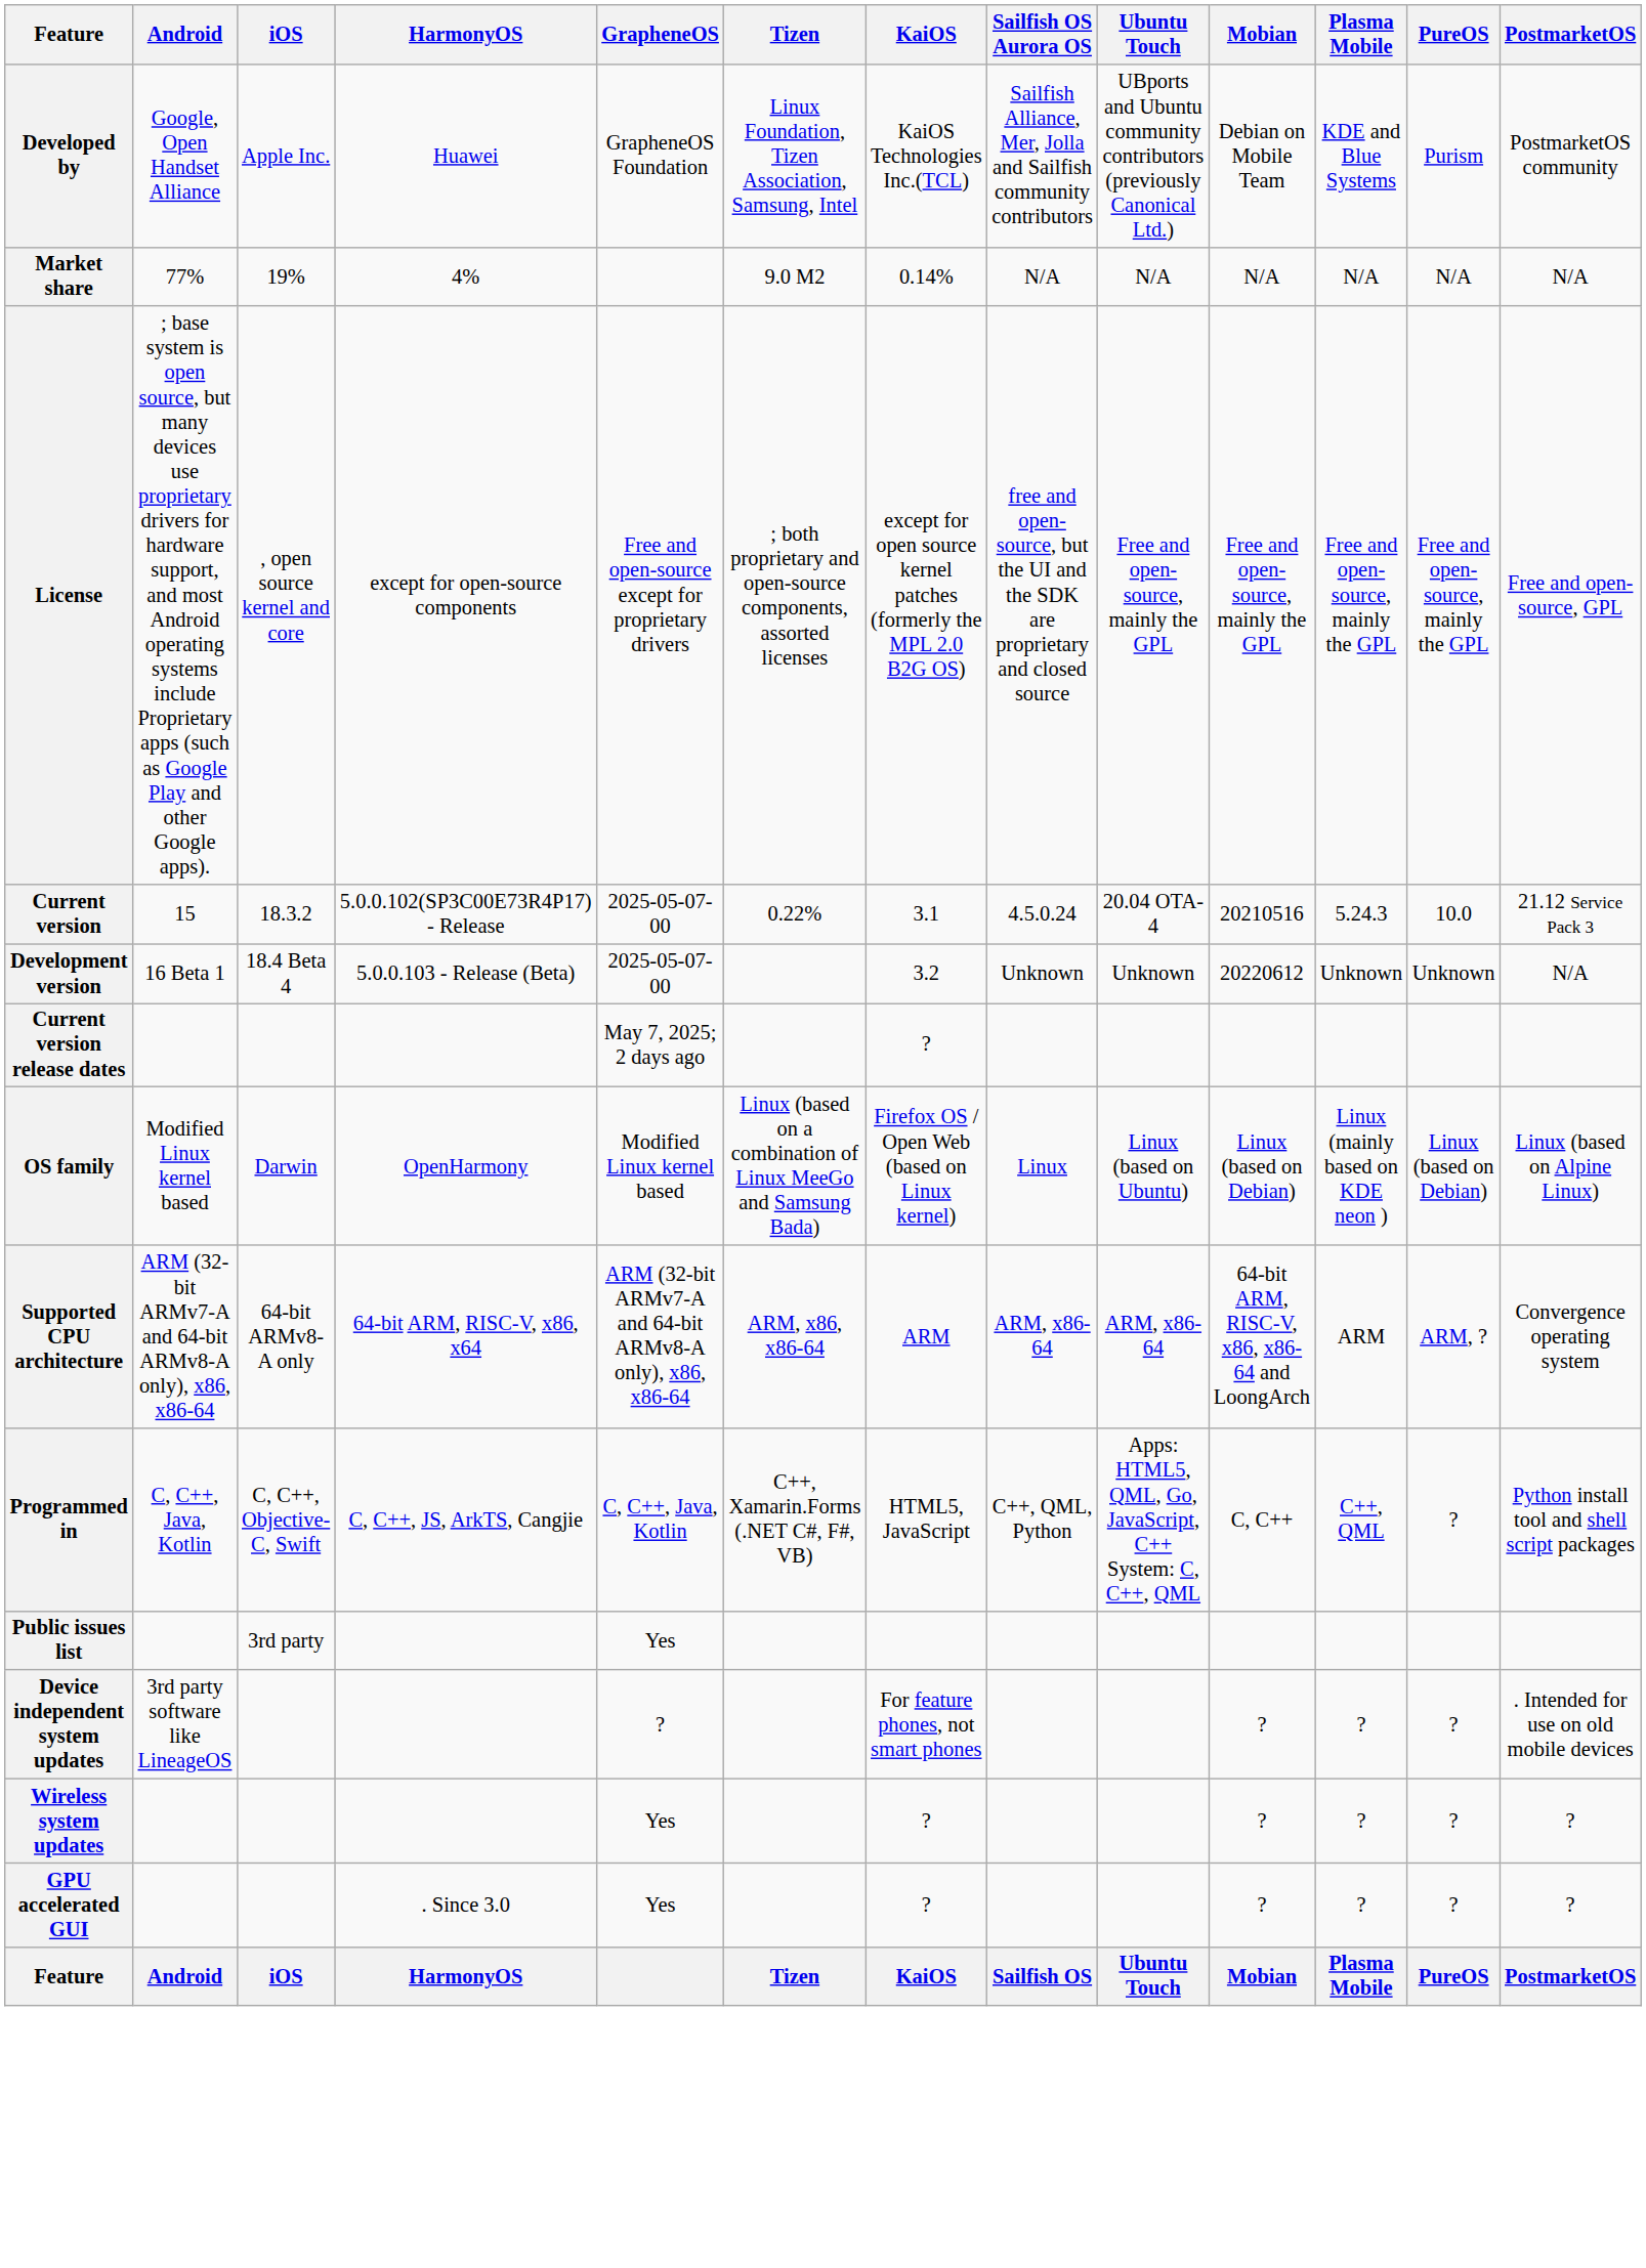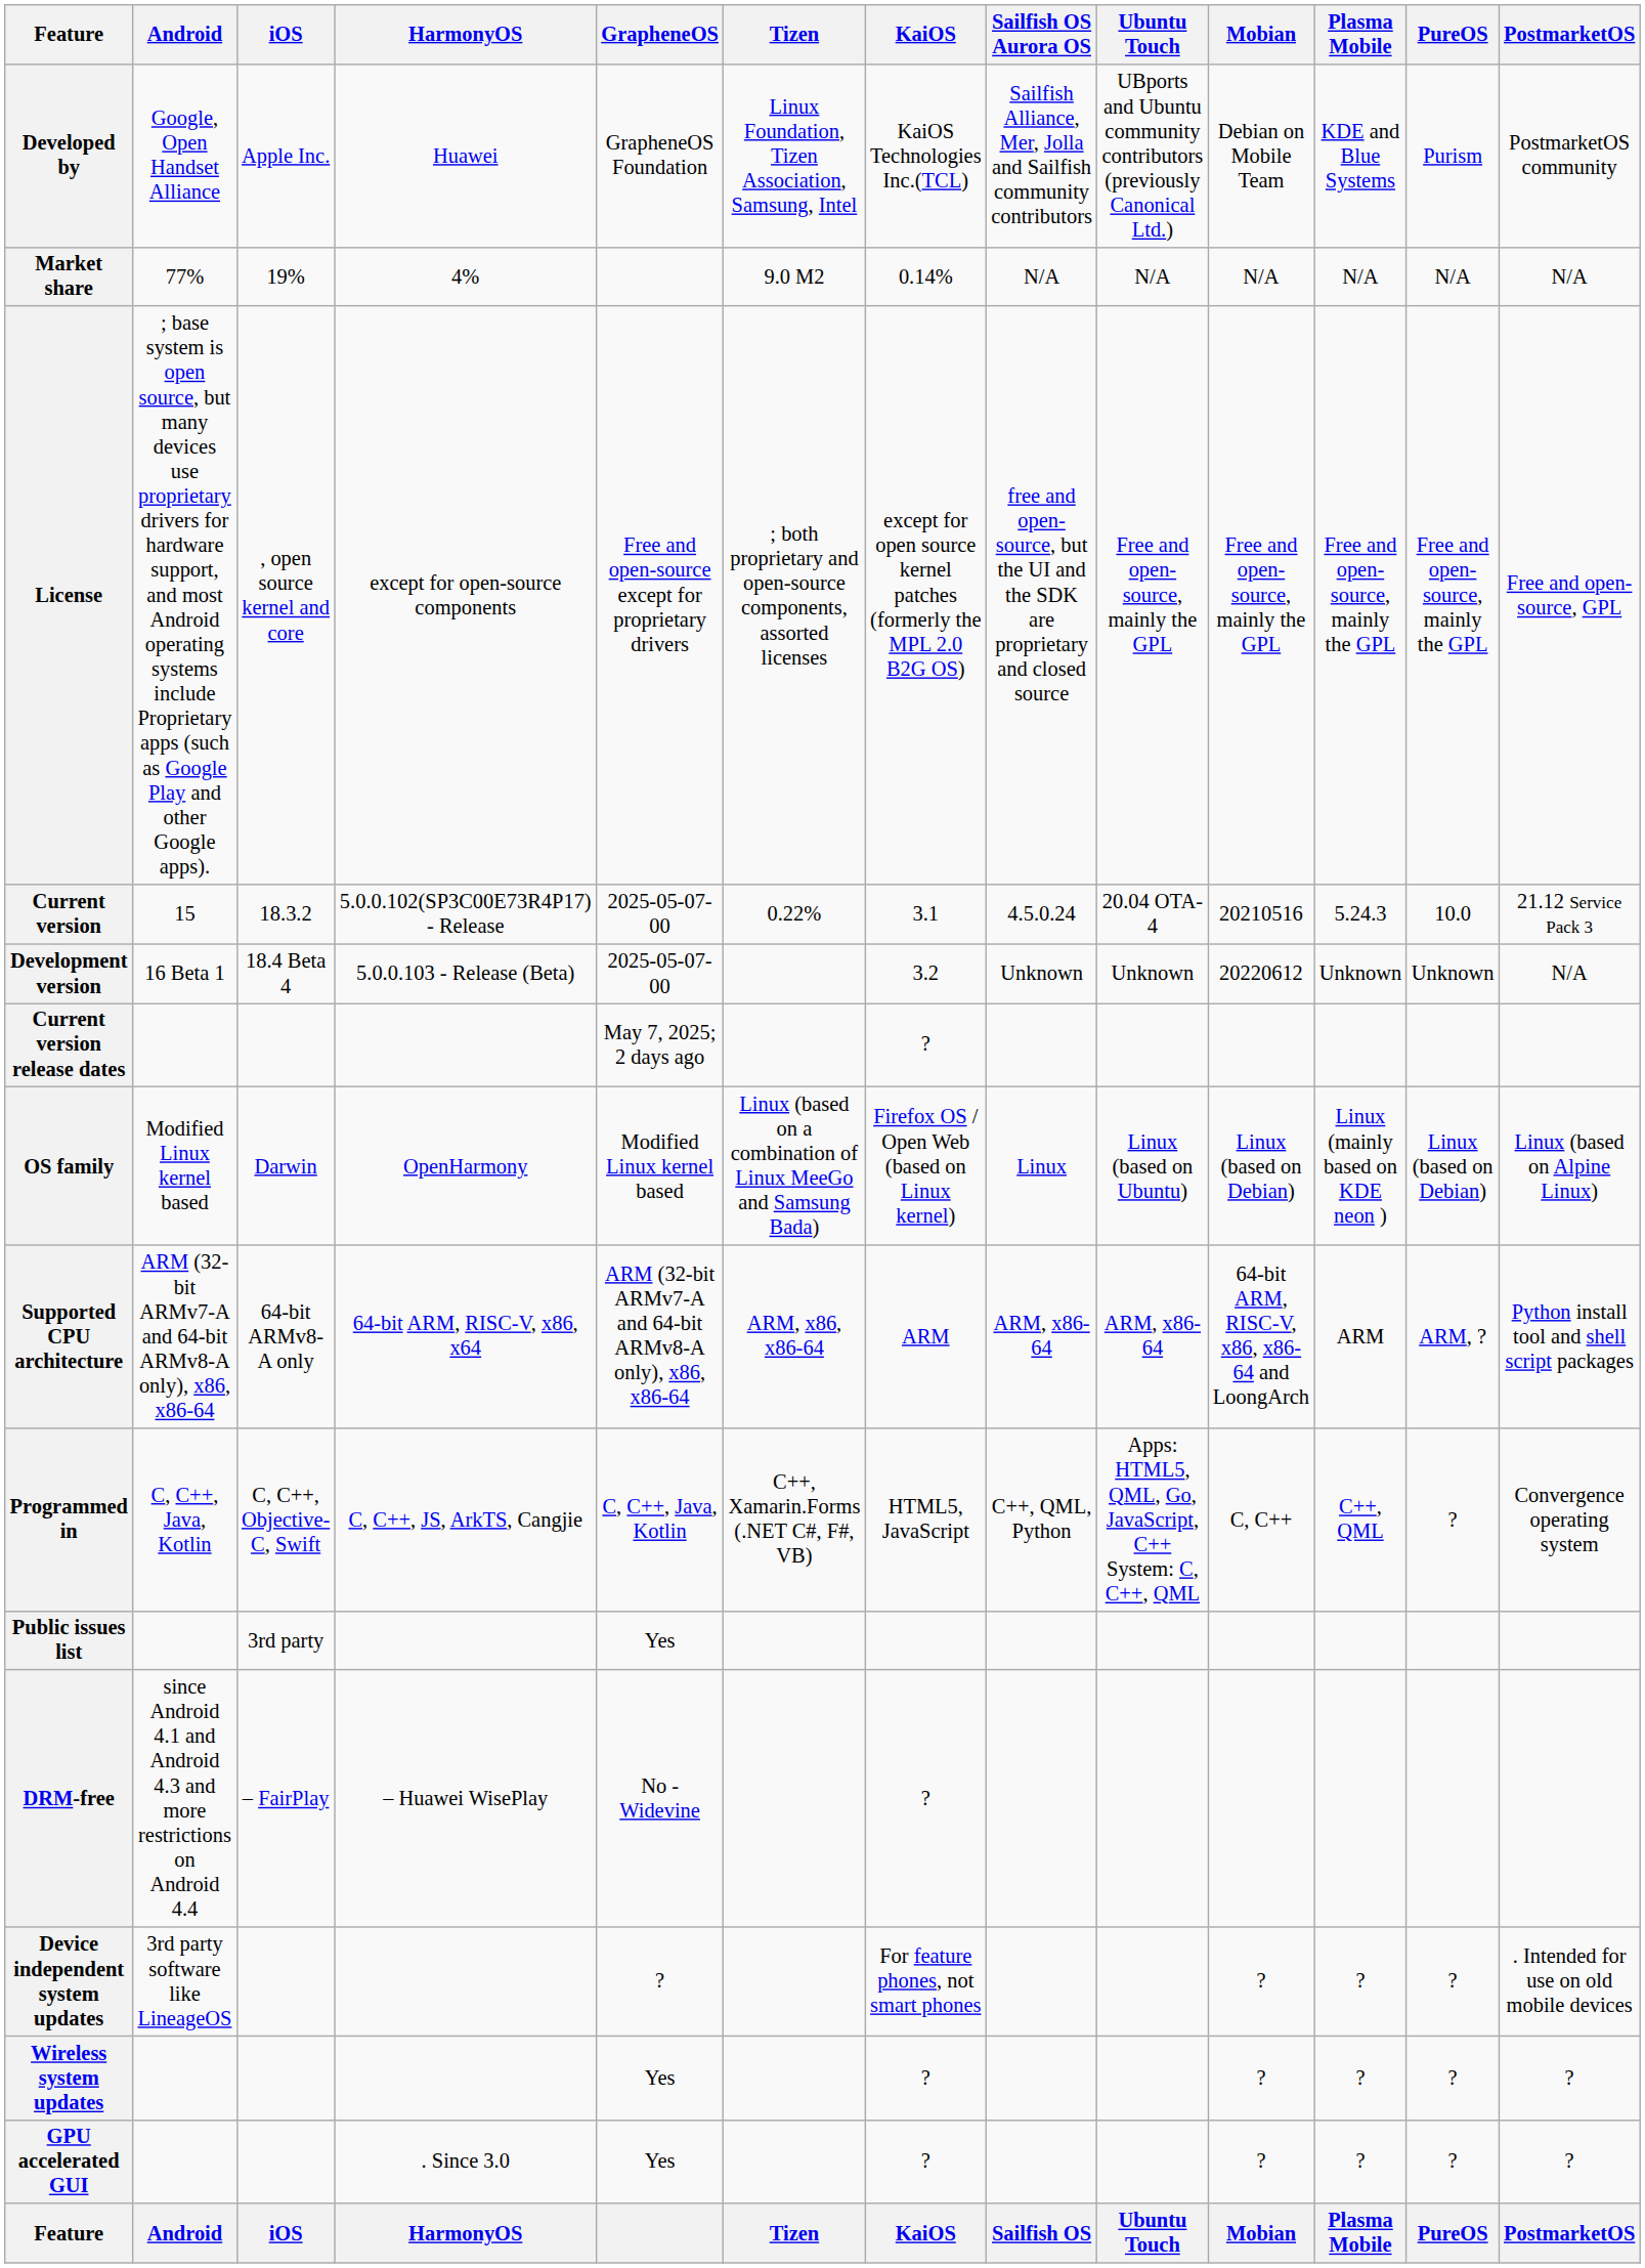Supported CPU architecture | PostmarketOS: Convergence operating system -> Python install tool and shell script packages
Programmed in | PostmarketOS: Python install tool and shell script packages -> Convergence operating system
+ row: DRM-free | since Android 4.1 and Android 4.3 and more restrictions on Android 4.4 | – FairPlay | – Huawei WisePlay | No - Widevine | ?
